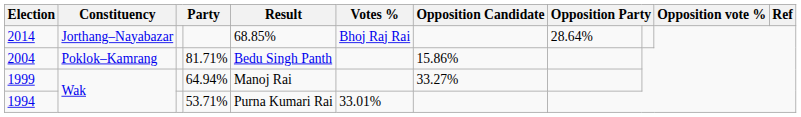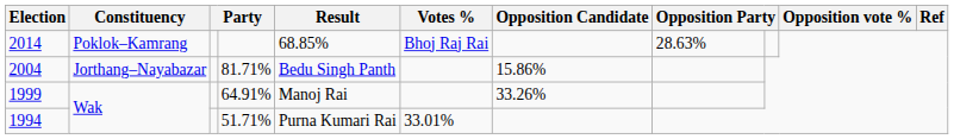2014 | Constituency: Jorthang–Nayabazar -> Poklok–Kamrang
2014 | column 8: 28.64% -> 28.63%
2004 | Constituency: Poklok–Kamrang -> Jorthang–Nayabazar
1999 | column 4: 64.94% -> 64.91%
1999 | Opposition Candidate: 33.27% -> 33.26%
1994 | column 4: 53.71% -> 51.71%
